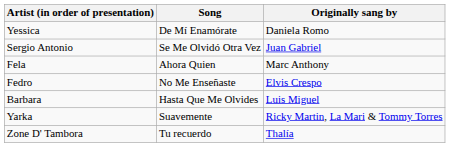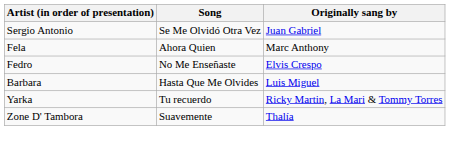- row: Yessica | De Mí Enamórate | Daniela Romo
Yarka | Song: Suavemente -> Tu recuerdo
Zone D' Tambora | Song: Tu recuerdo -> Suavemente
